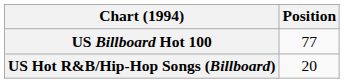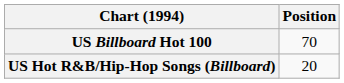US Billboard Hot 100 | Position: 77 -> 70
